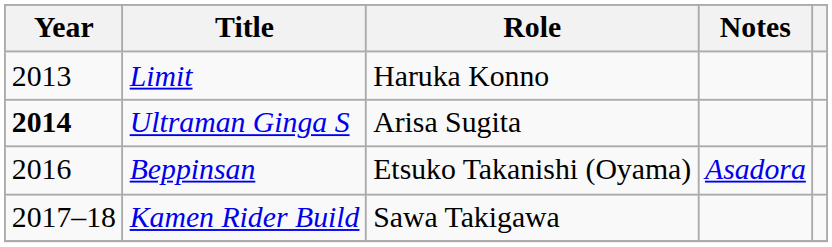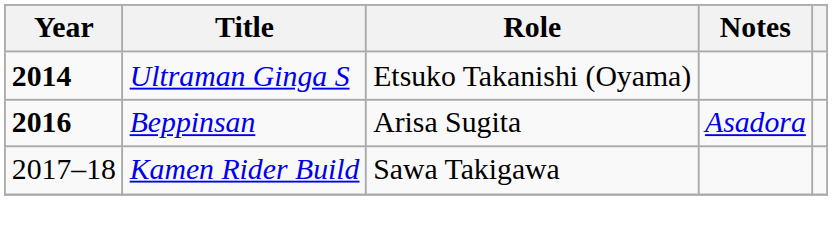- row: 2013 | Limit | Haruka Konno
Ultraman Ginga S | Role: Arisa Sugita -> Etsuko Takanishi (Oyama)
Beppinsan | Year: normal -> bold
Beppinsan | Role: Etsuko Takanishi (Oyama) -> Arisa Sugita
